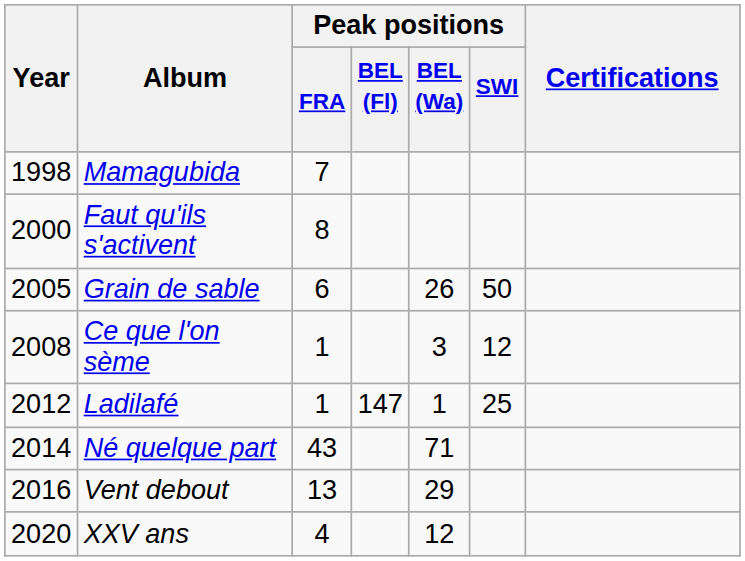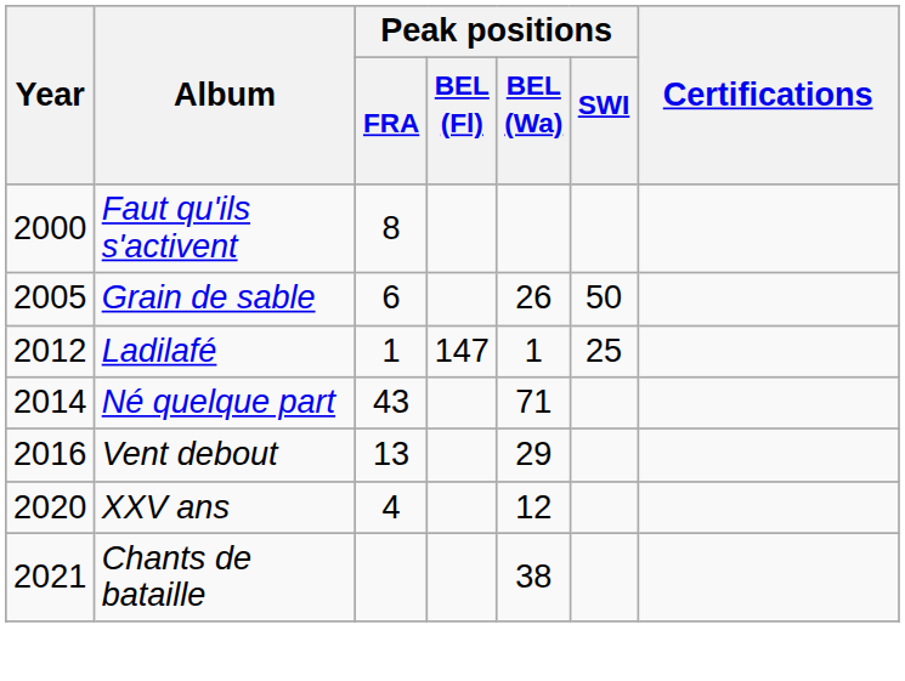- row: 1998 | Mamagubida | 7
- row: 2008 | Ce que l'on sème | 1 | 3 | 12
+ row: 2021 | Chants de bataille | 38
